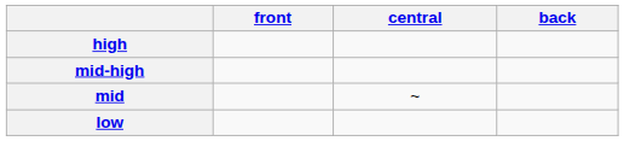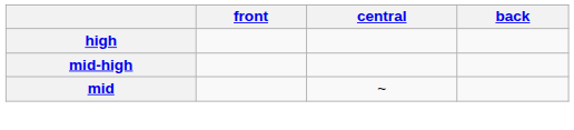- row: low
